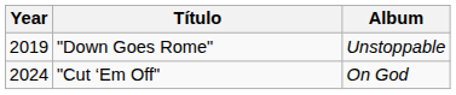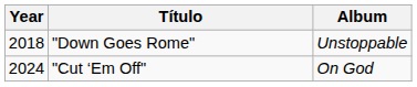"Down Goes Rome" | Year: 2019 -> 2018
